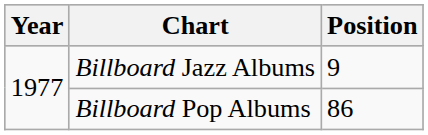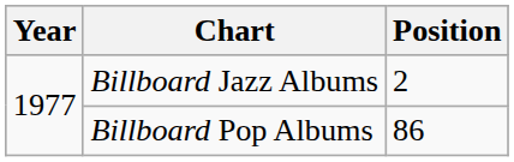Billboard Jazz Albums | Position: 9 -> 2
